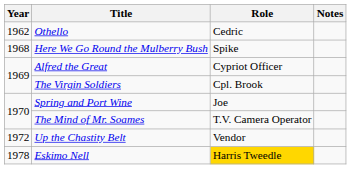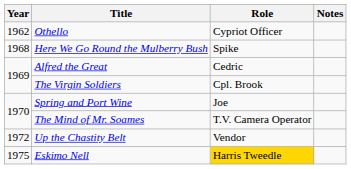Othello | Role: Cedric -> Cypriot Officer
Alfred the Great | Role: Cypriot Officer -> Cedric
Eskimo Nell | Year: 1978 -> 1975
